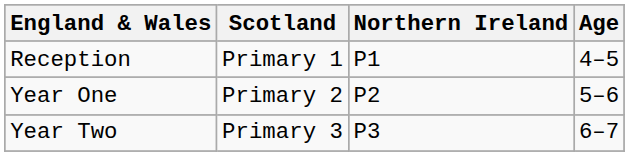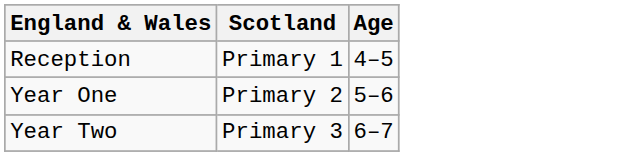- column: Northern Ireland | P1 | P2 | P3
